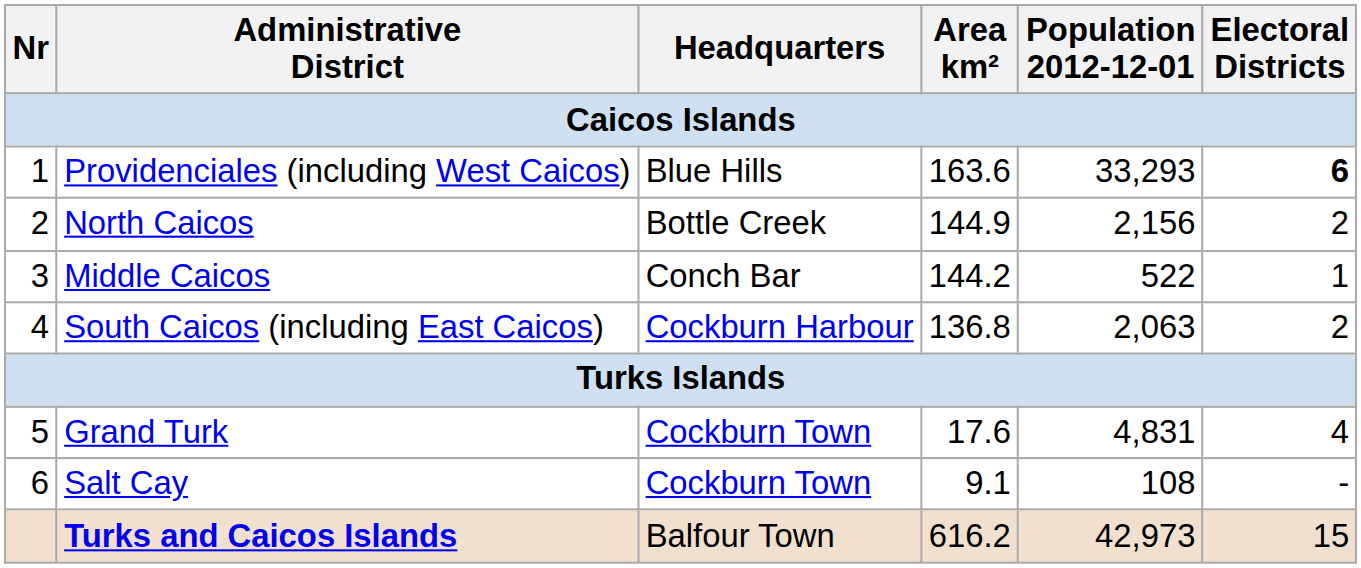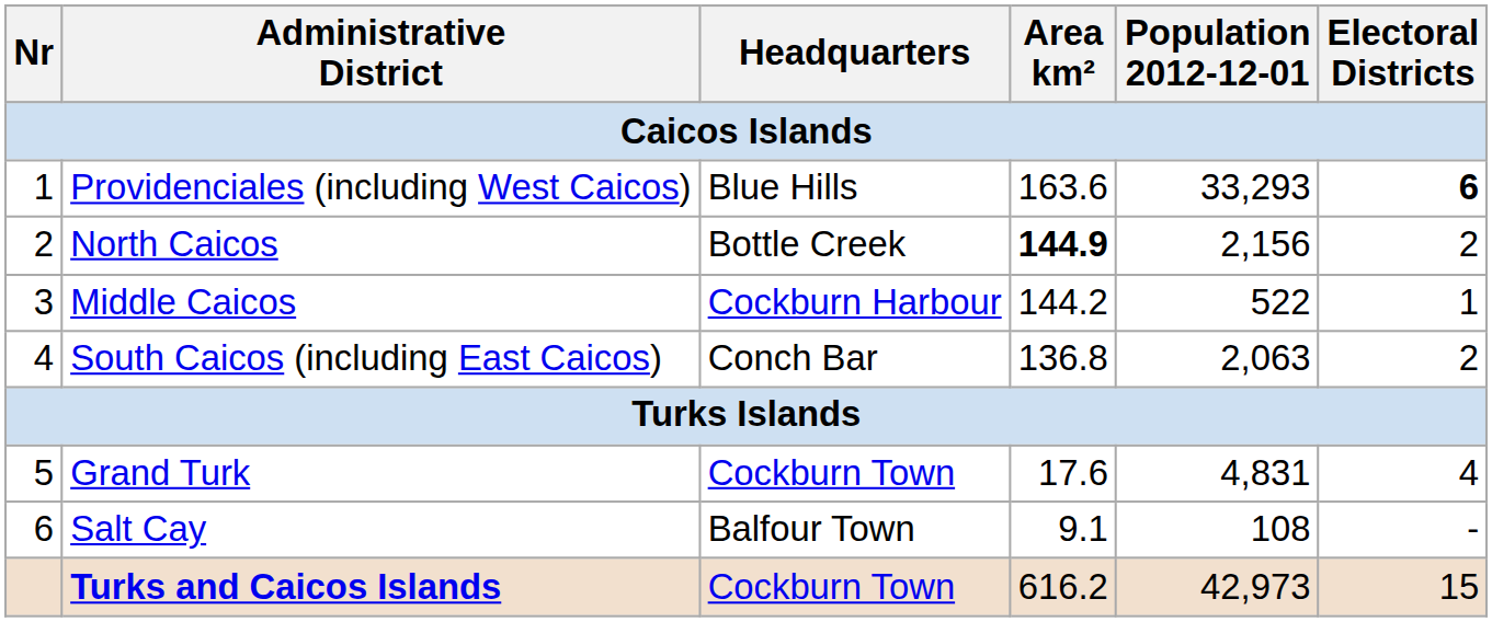North Caicos | Area km²: normal -> bold
Middle Caicos | Headquarters: Conch Bar -> Cockburn Harbour
South Caicos (including East Caicos) | Headquarters: Cockburn Harbour -> Conch Bar
Salt Cay | Headquarters: Cockburn Town -> Balfour Town
Turks and Caicos Islands | Headquarters: Balfour Town -> Cockburn Town
